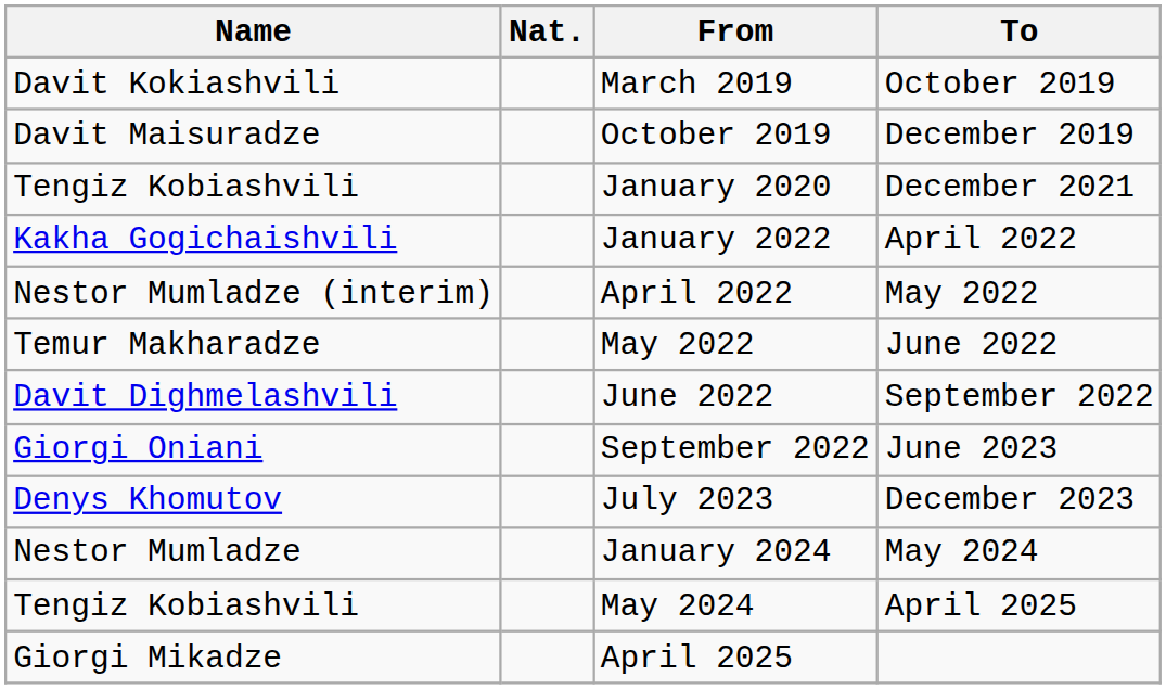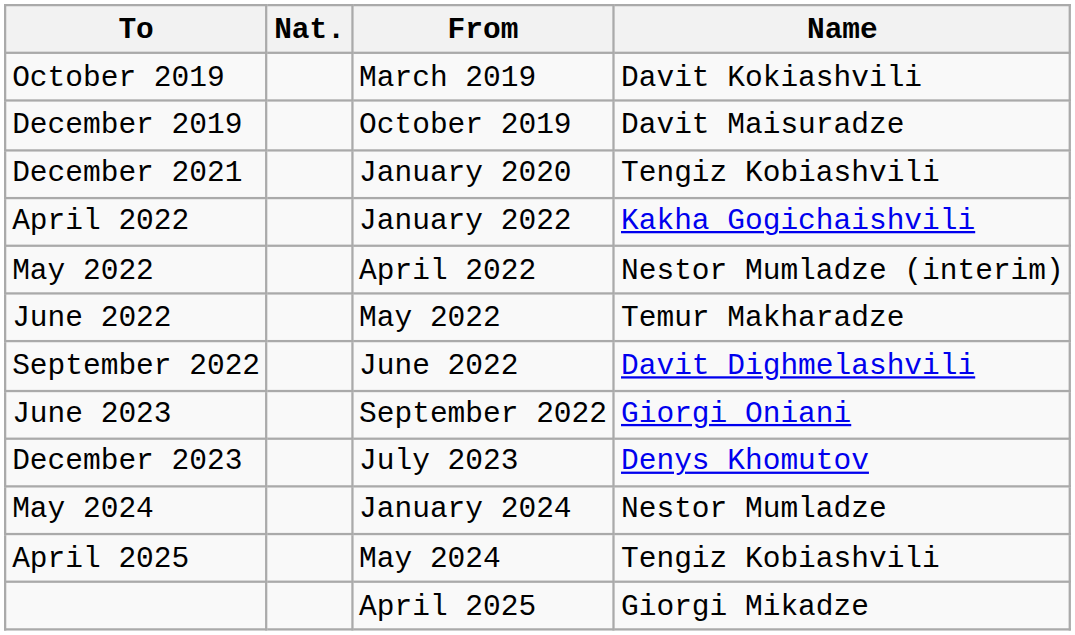columns swapped: Name <-> To
